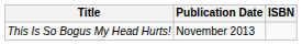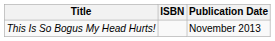columns swapped: Publication Date <-> ISBN
